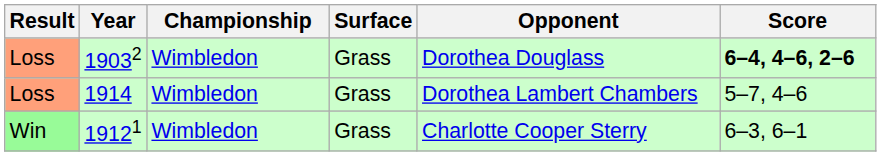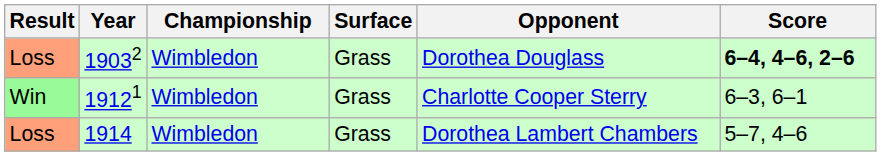rows swapped: 19121 <-> 1914
